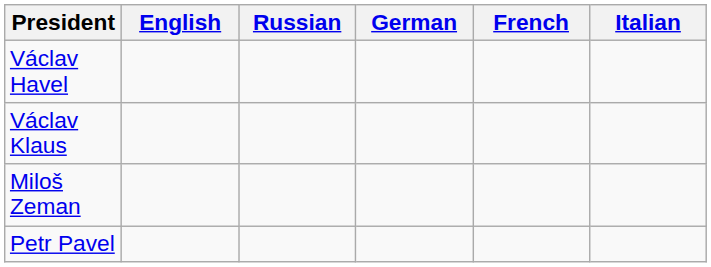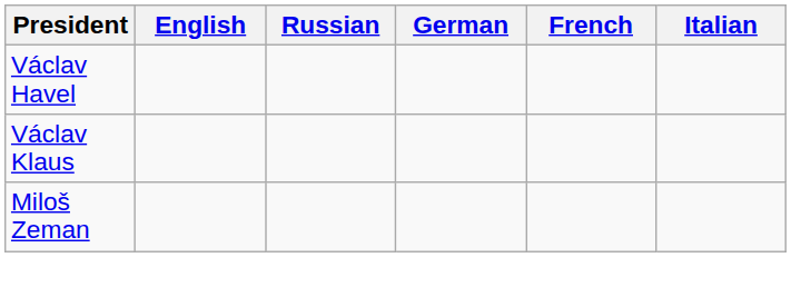- row: Petr Pavel
